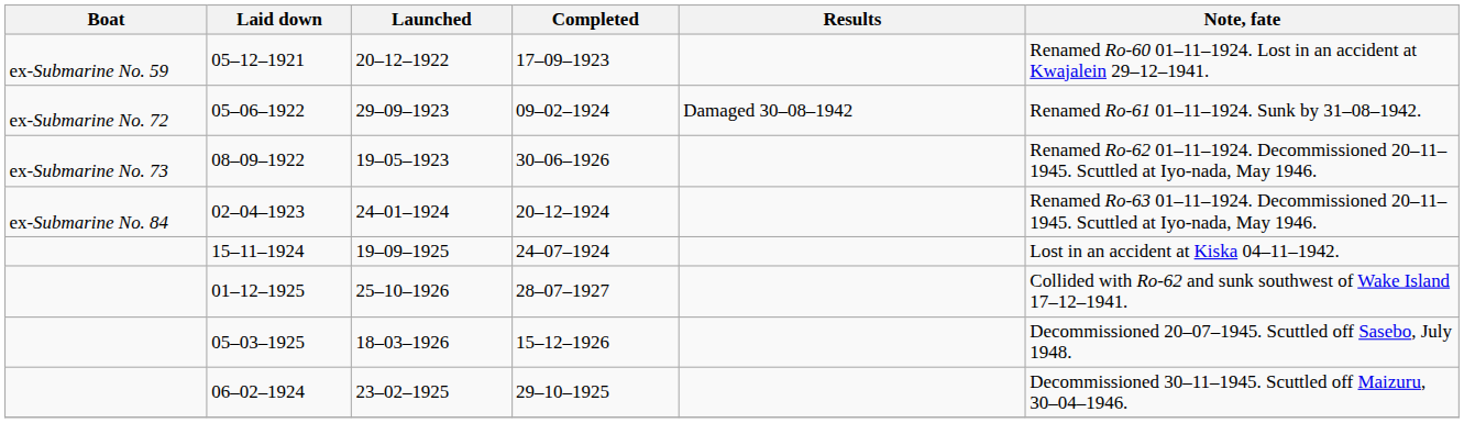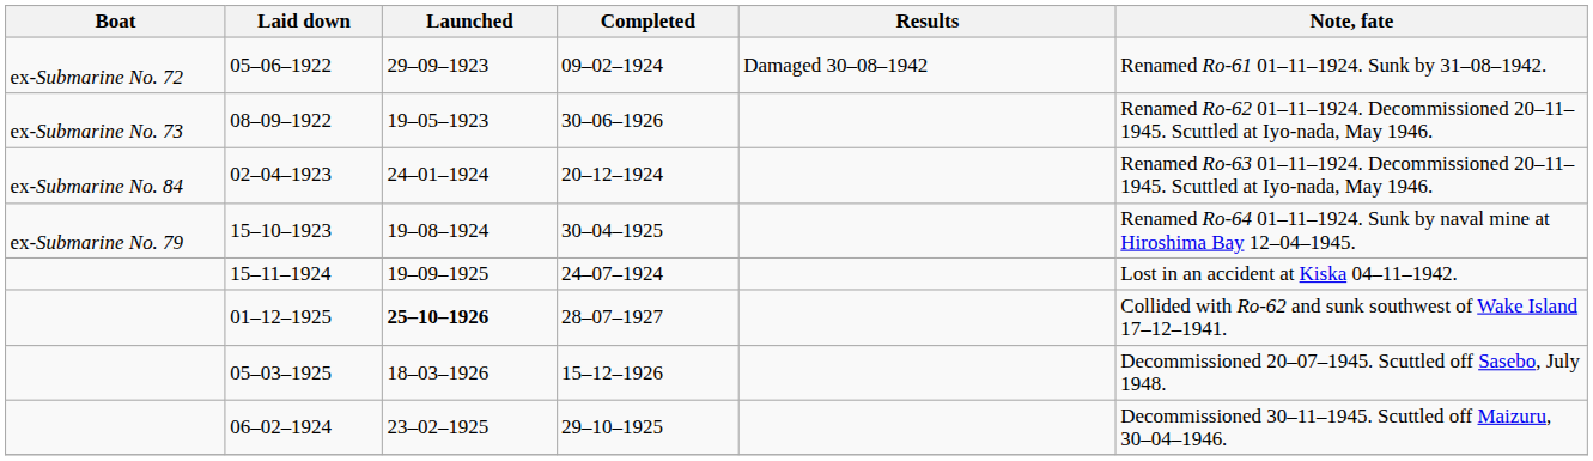- row: ex-Submarine No. 59 | 05–12–1921 | 20–12–1922 | 17–09–1923 | Renamed Ro-60 01–11–1924. Lost in an accident at Kwajalein 29–12–1941.
+ row: ex-Submarine No. 79 | 15–10–1923 | 19–08–1924 | 30–04–1925 | Renamed Ro-64 01–11–1924. Sunk by naval mine at Hiroshima Bay 12–04–1945.
01–12–1925 | Launched: normal -> bold
